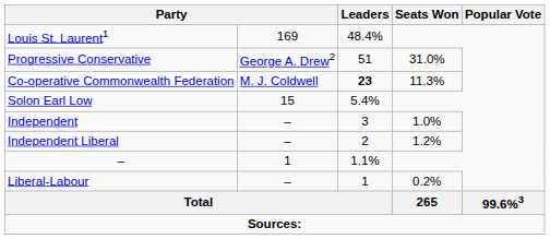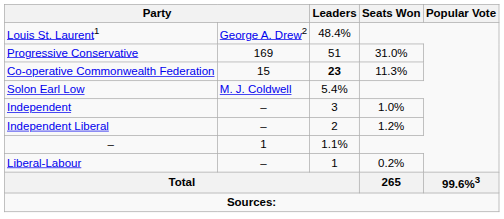Louis St. Laurent1 | column 2: 169 -> George A. Drew2
Progressive Conservative | column 2: George A. Drew2 -> 169
Co-operative Commonwealth Federation | column 2: M. J. Coldwell -> 15
Solon Earl Low | column 2: 15 -> M. J. Coldwell
